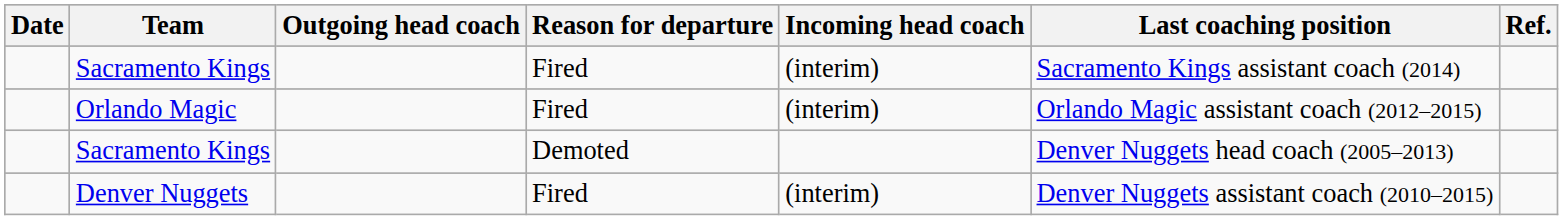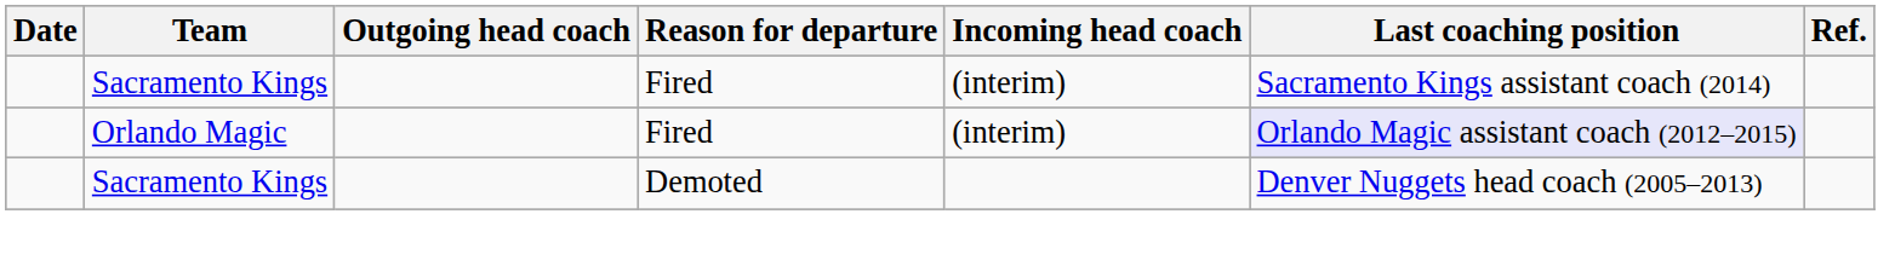Orlando Magic | Last coaching position: no background -> lavender background
- row: Denver Nuggets | Fired | (interim) | Denver Nuggets assistant coach (2010–2015)
